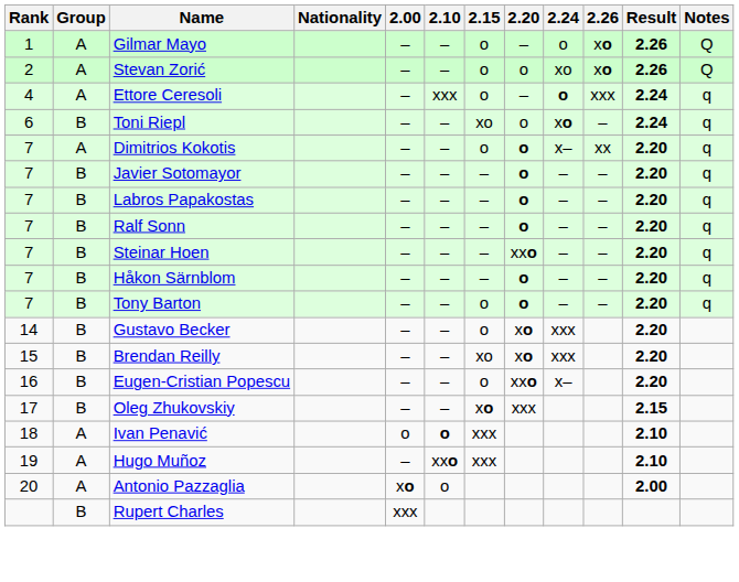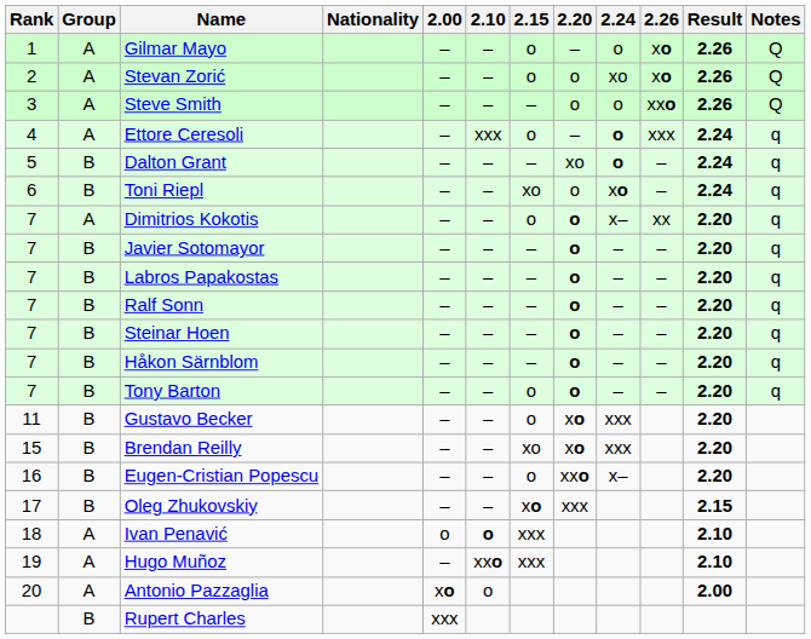+ row: 3 | A | Steve Smith | – | – | – | o | o | xxo | 2.26 | Q
+ row: 5 | B | Dalton Grant | – | – | – | xo | o | – | 2.24 | q
Steinar Hoen | 2.20: xxo -> o
Gustavo Becker | Rank: 14 -> 11
